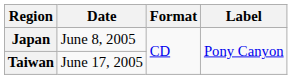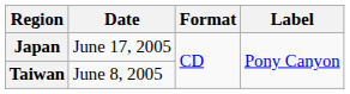Japan | Date: June 8, 2005 -> June 17, 2005
Taiwan | Date: June 17, 2005 -> June 8, 2005
